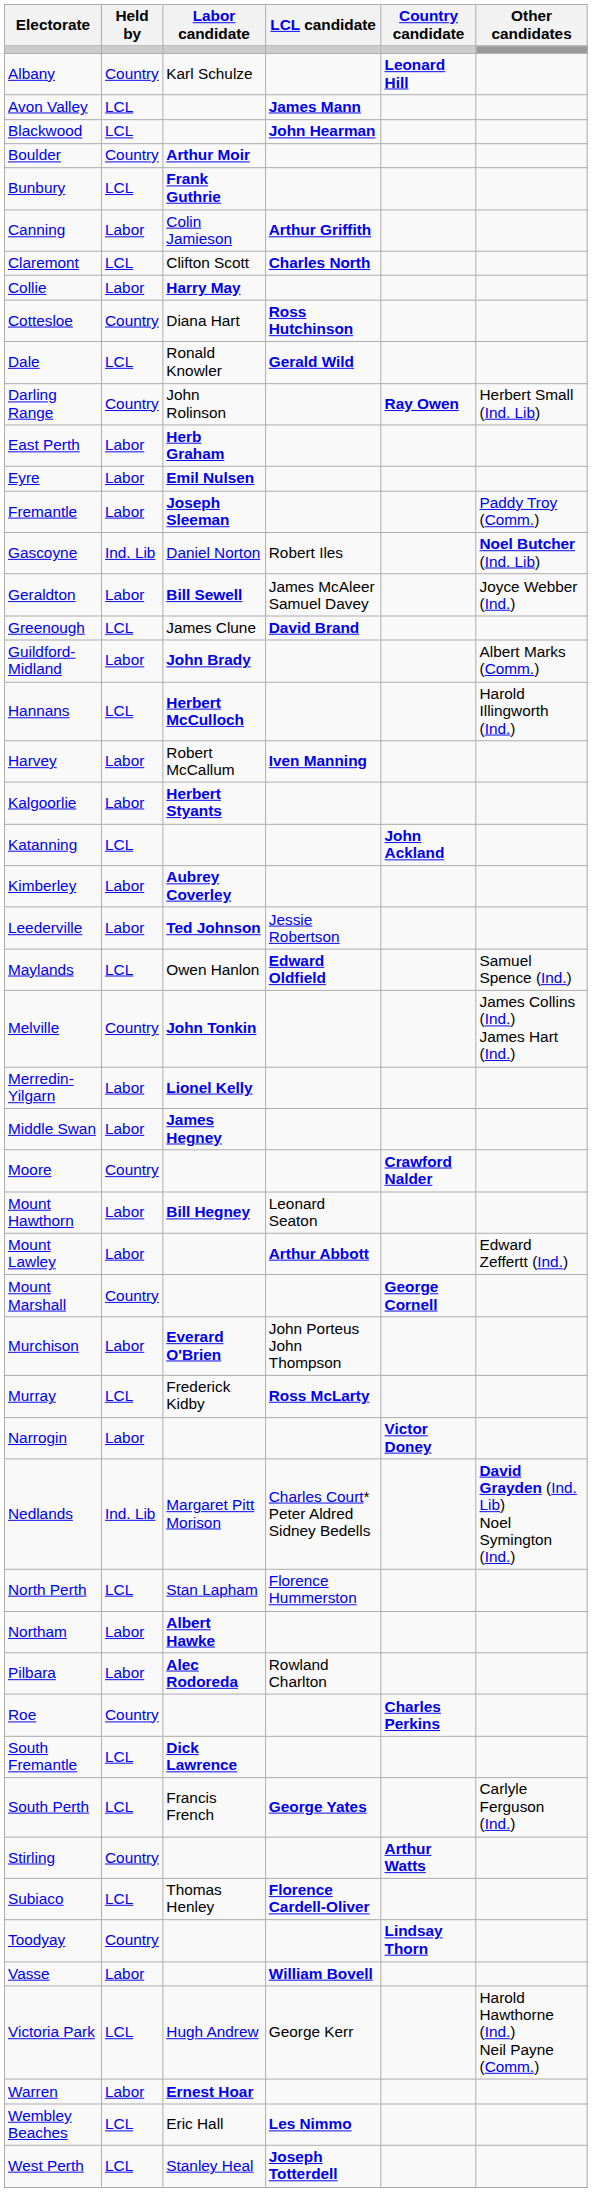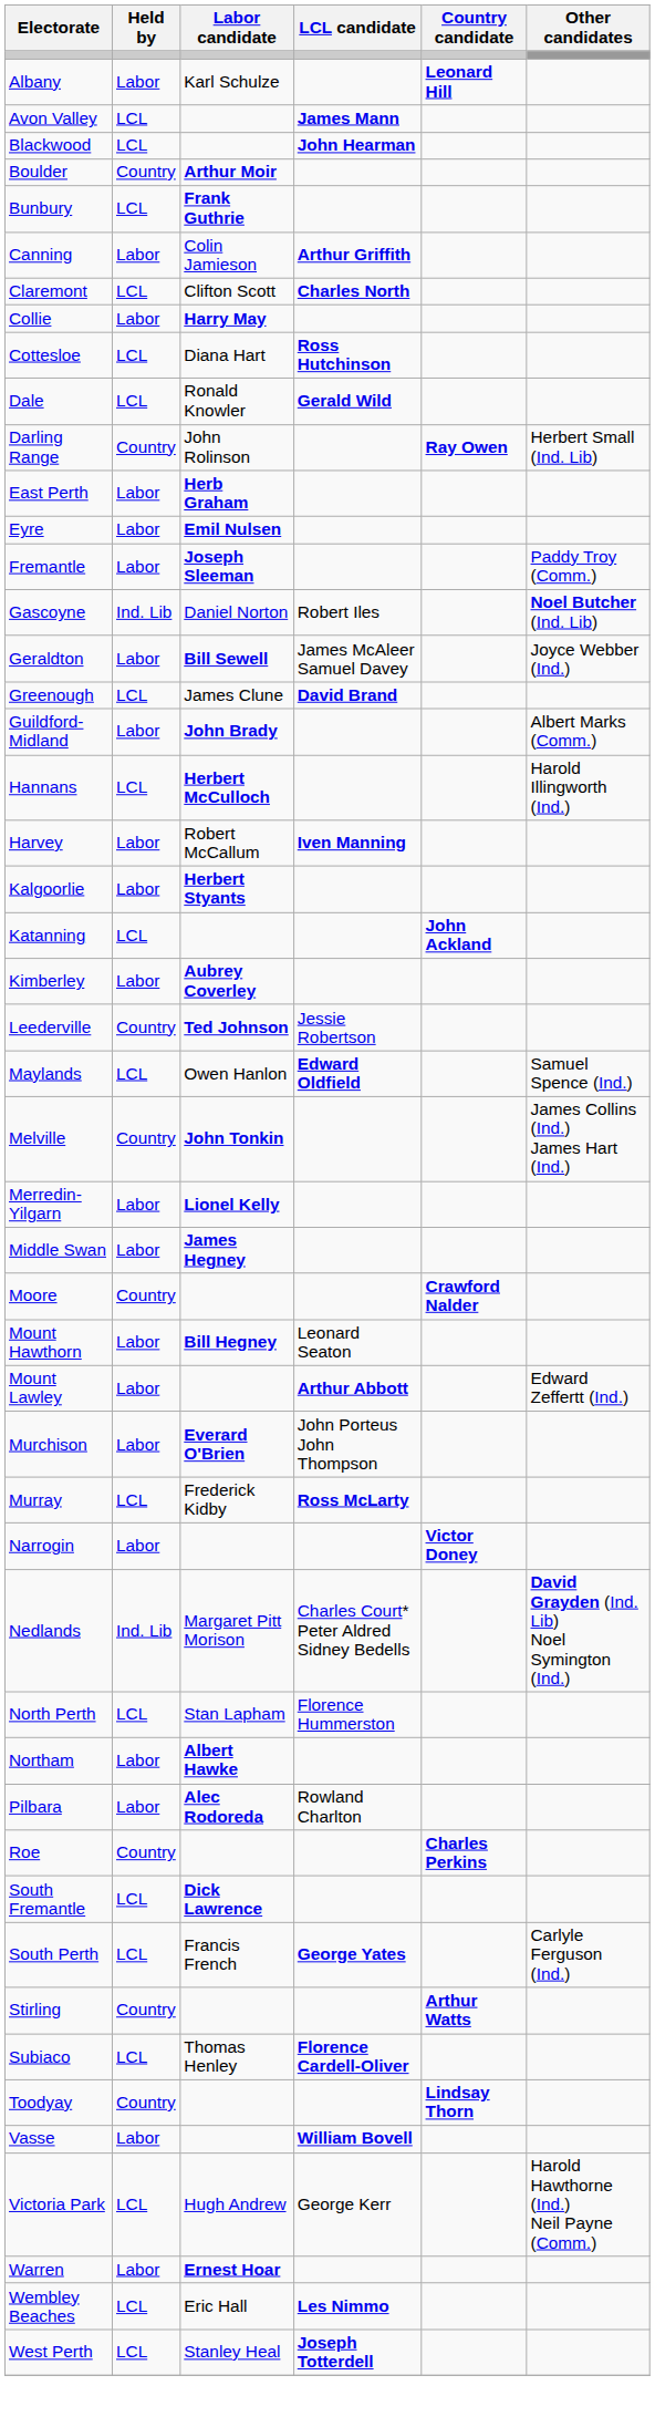Albany | Held by: Country -> Labor
Cottesloe | Held by: Country -> LCL
Leederville | Held by: Labor -> Country
- row: Mount Marshall | Country | George Cornell
